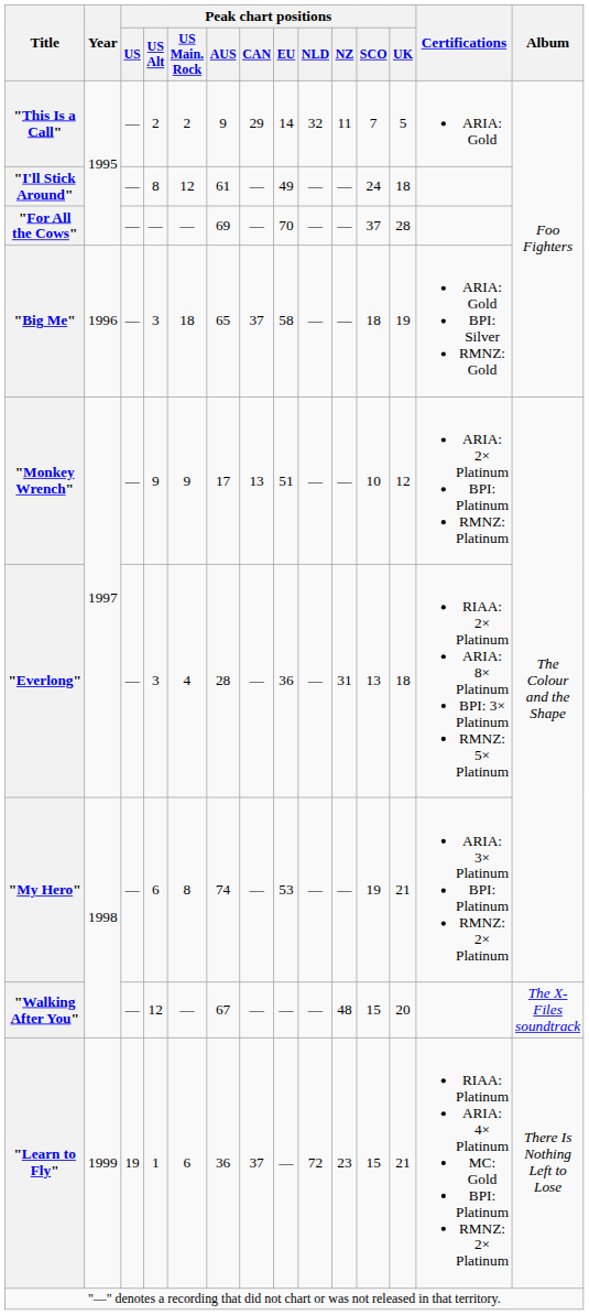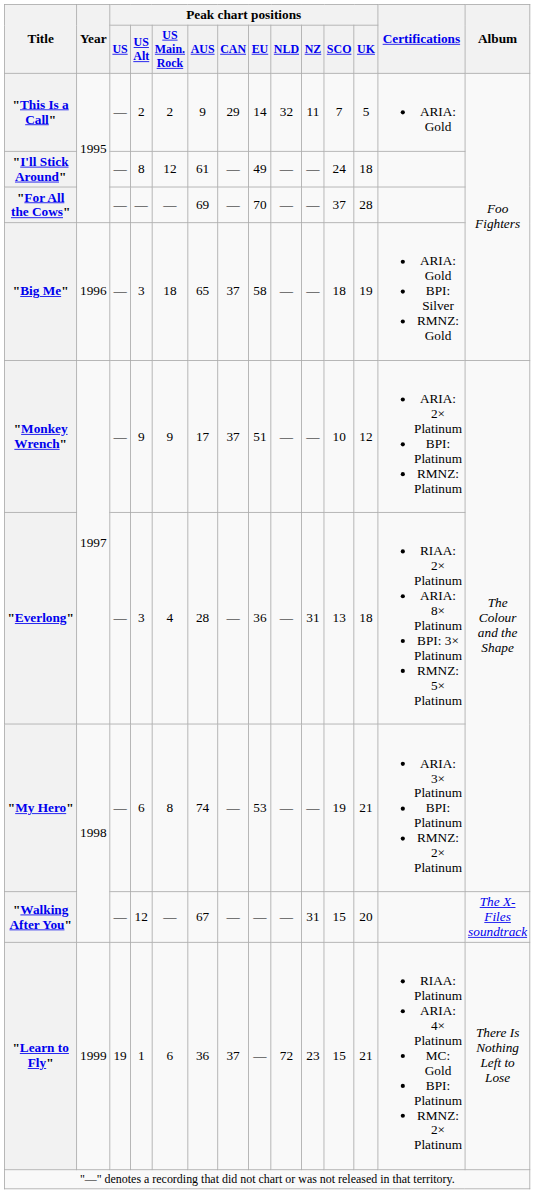"Monkey Wrench" | Peak chart positions / CAN: 13 -> 37
"Walking After You" | Peak chart positions / NZ: 48 -> 31
